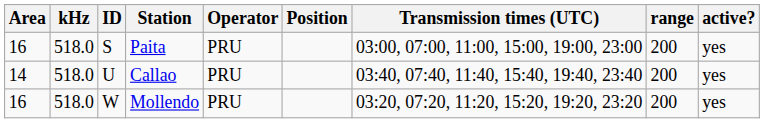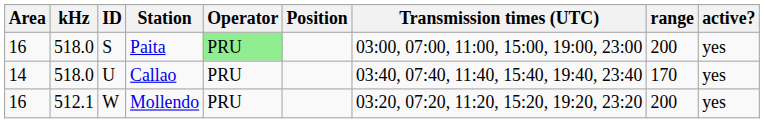Paita | Operator: no background -> lightgreen background
Callao | range: 200 -> 170
Mollendo | kHz: 518.0 -> 512.1
